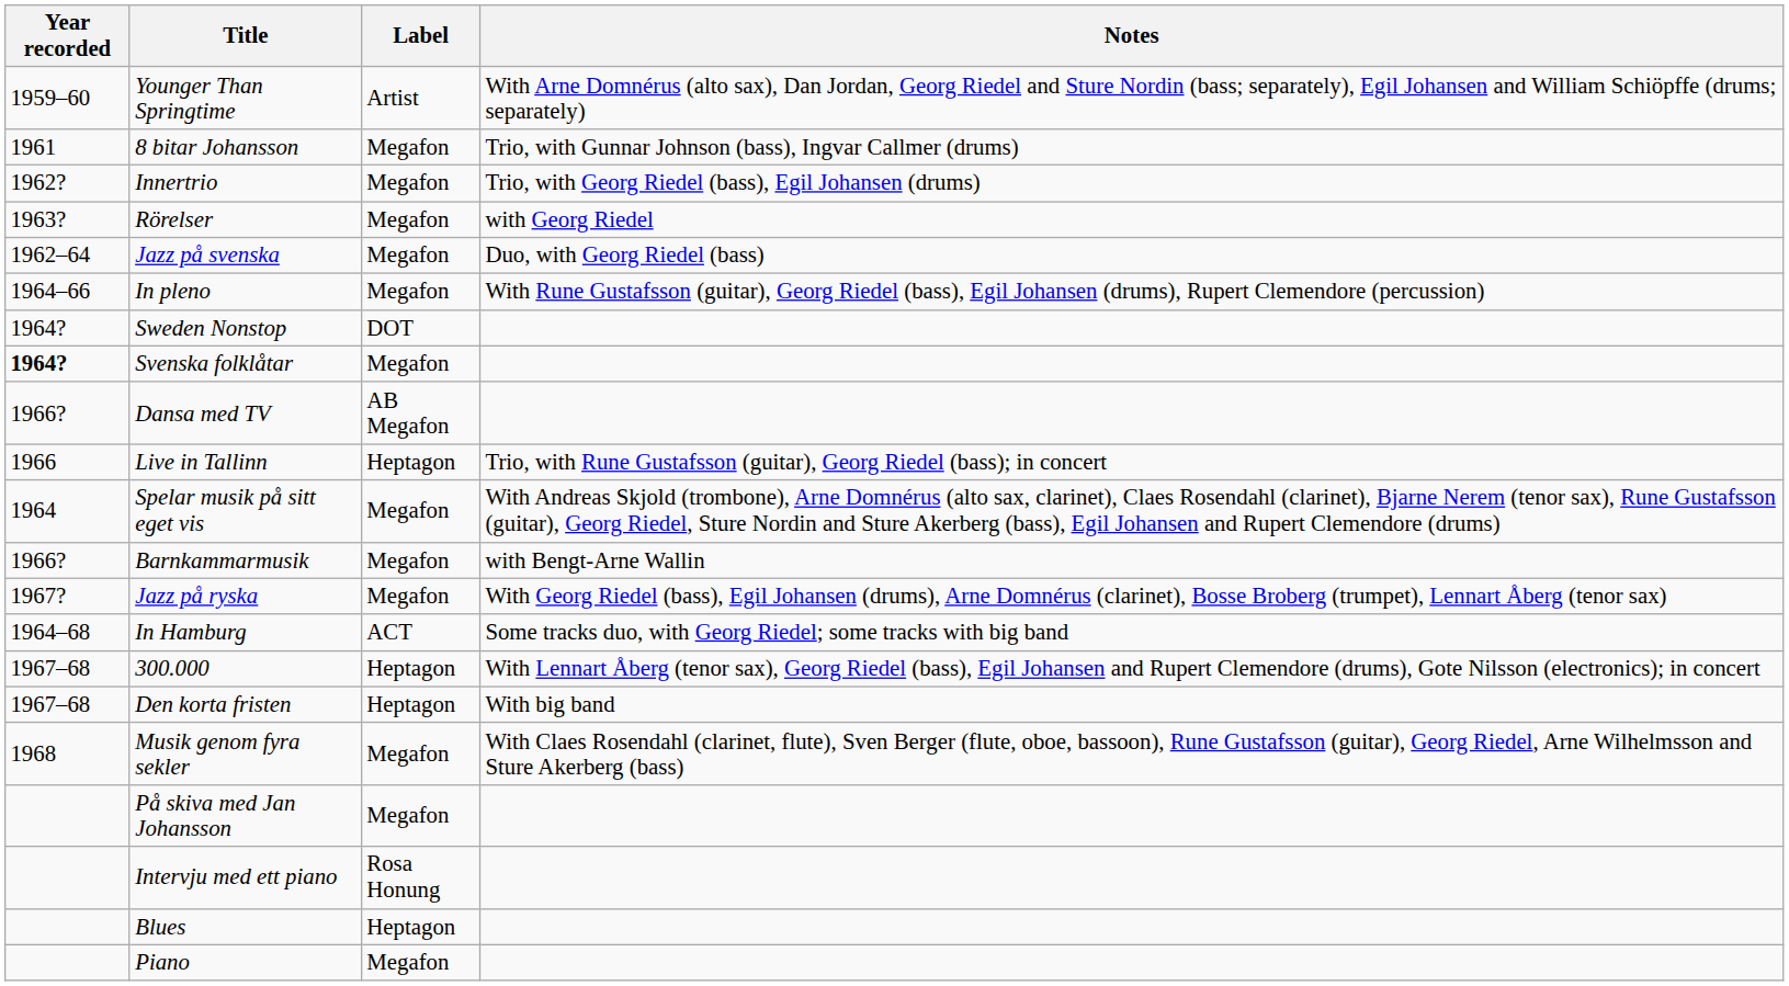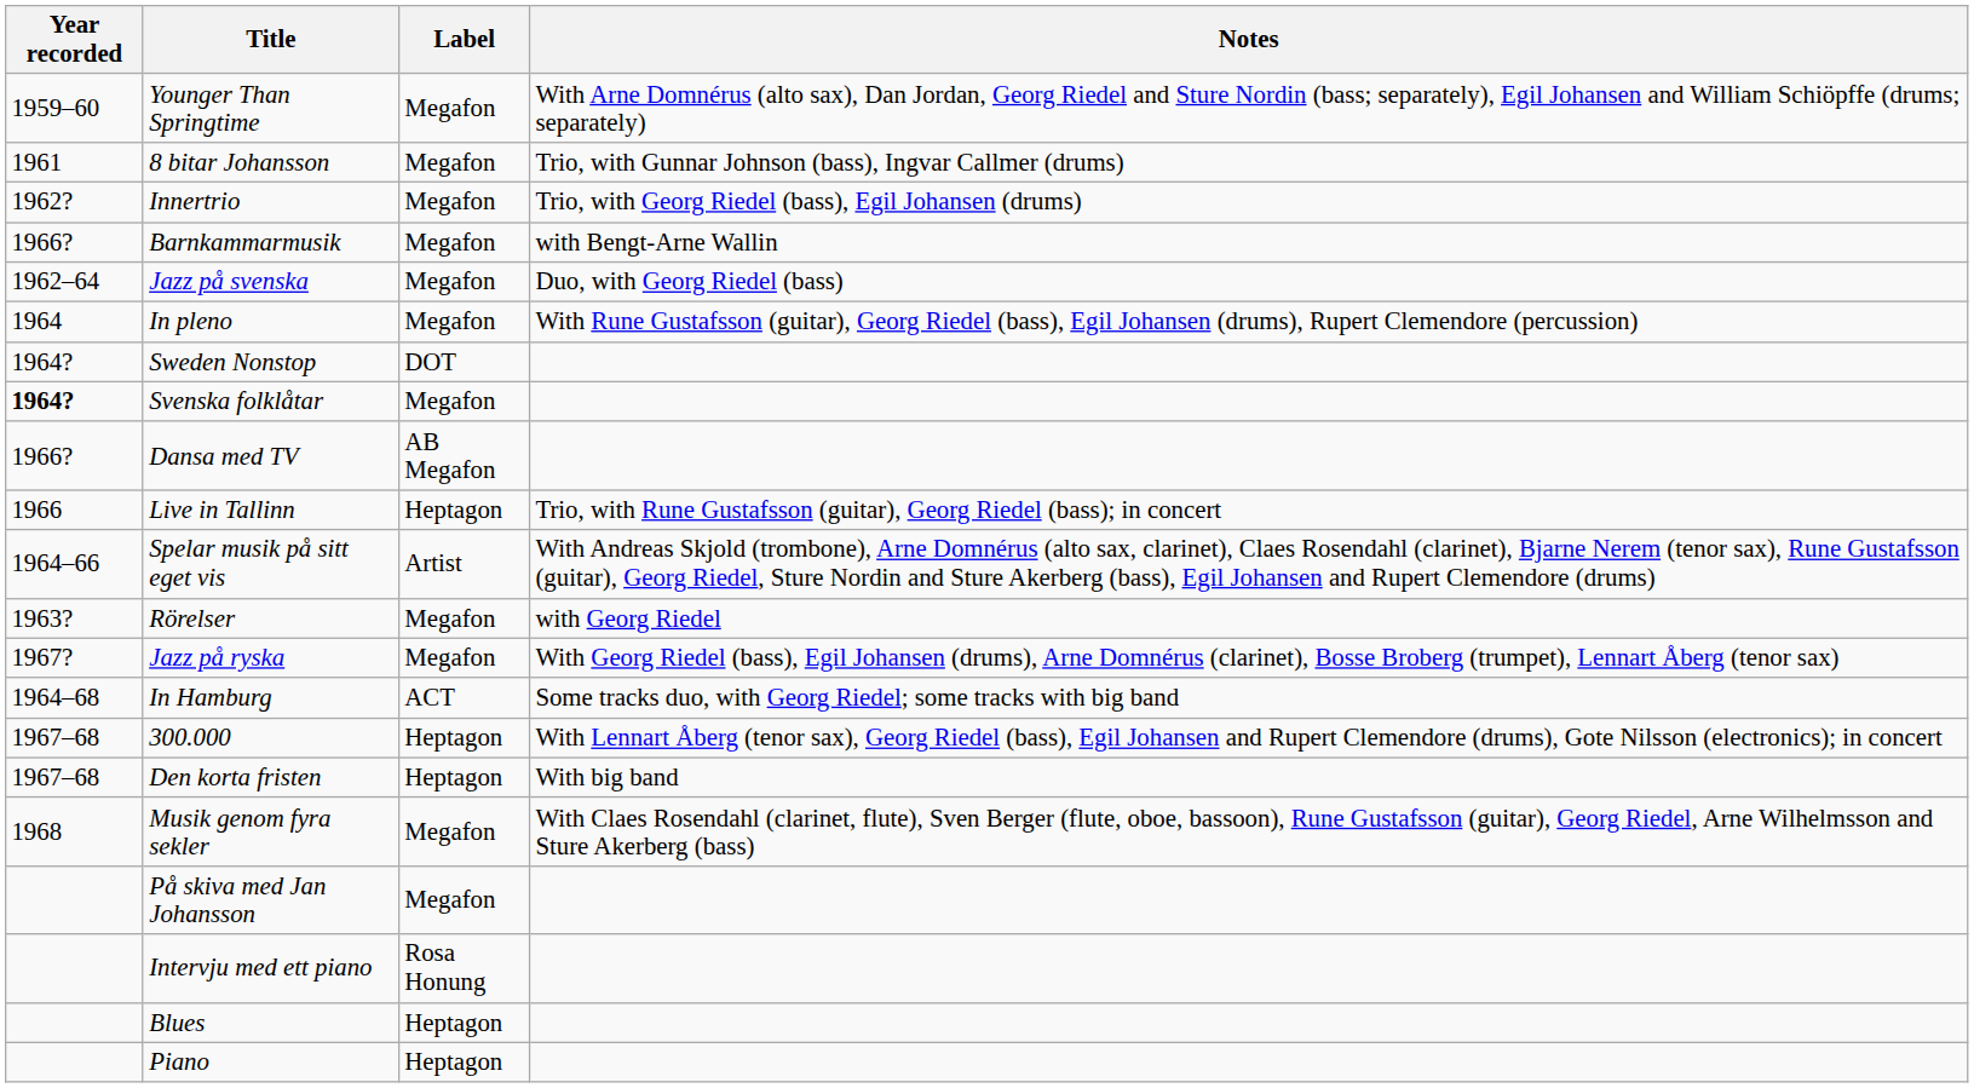Younger Than Springtime | Label: Artist -> Megafon
rows swapped: Rörelser <-> Barnkammarmusik
In pleno | Year recorded: 1964–66 -> 1964
Spelar musik på sitt eget vis | Year recorded: 1964 -> 1964–66
Spelar musik på sitt eget vis | Label: Megafon -> Artist
Piano | Label: Megafon -> Heptagon
